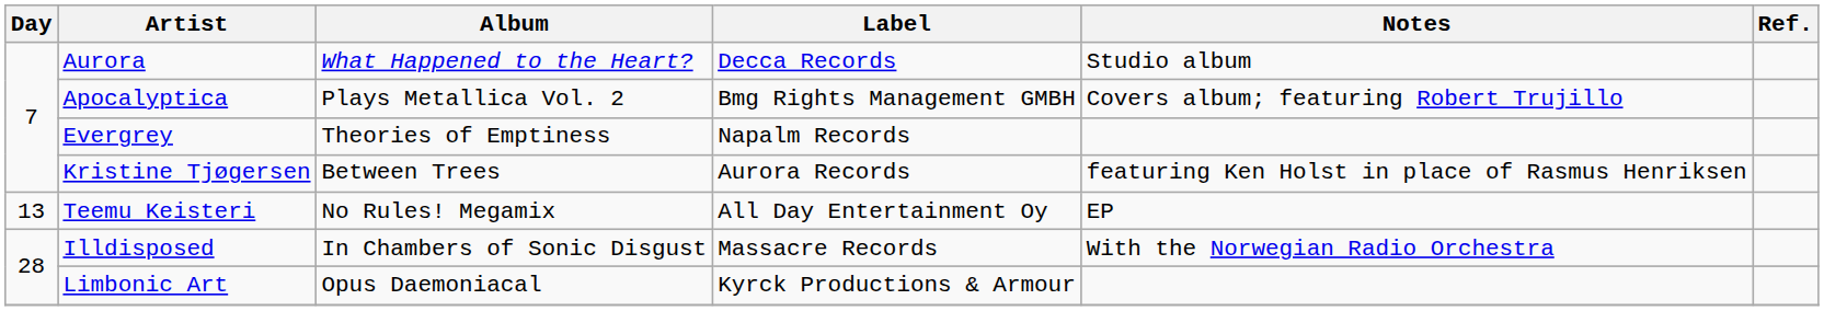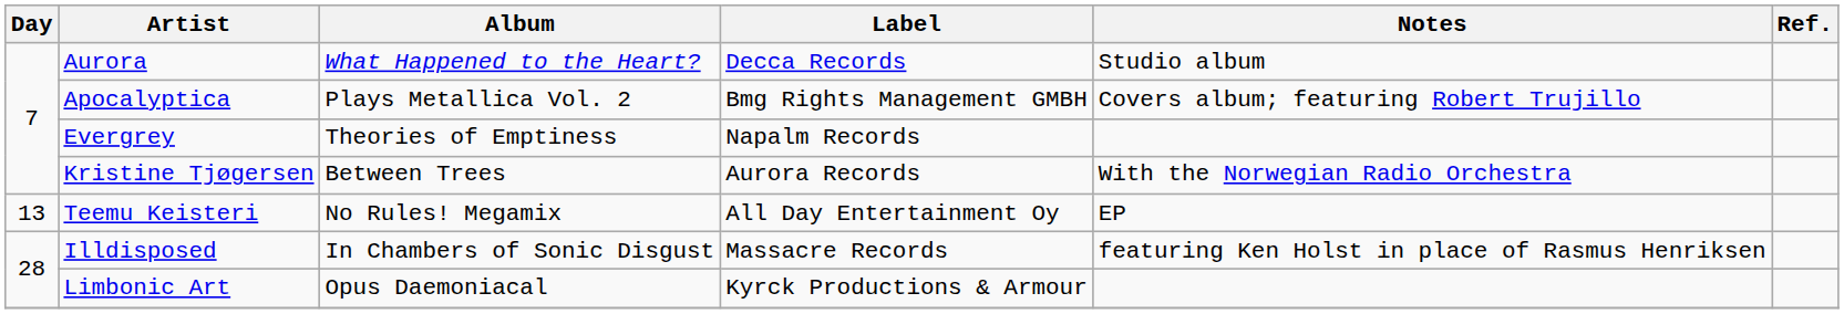Kristine Tjøgersen | Notes: featuring Ken Holst in place of Rasmus Henriksen -> With the Norwegian Radio Orchestra
Illdisposed | Notes: With the Norwegian Radio Orchestra -> featuring Ken Holst in place of Rasmus Henriksen
